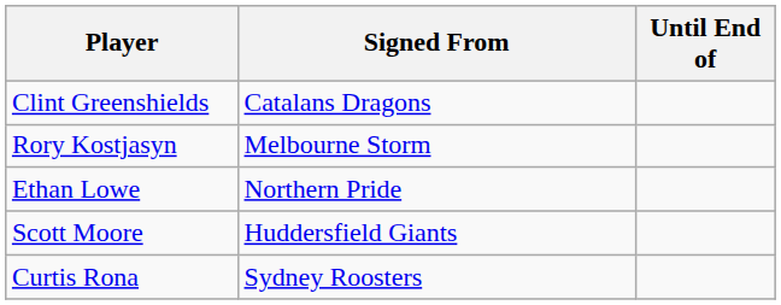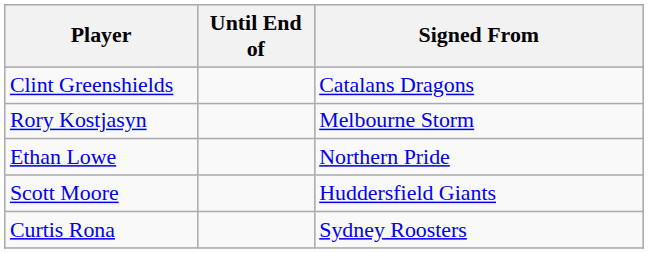columns swapped: Signed From <-> Until End of
